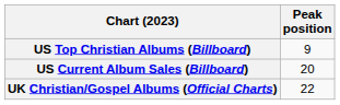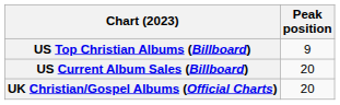UK Christian/Gospel Albums (Official Charts) | Peak position: 22 -> 20
